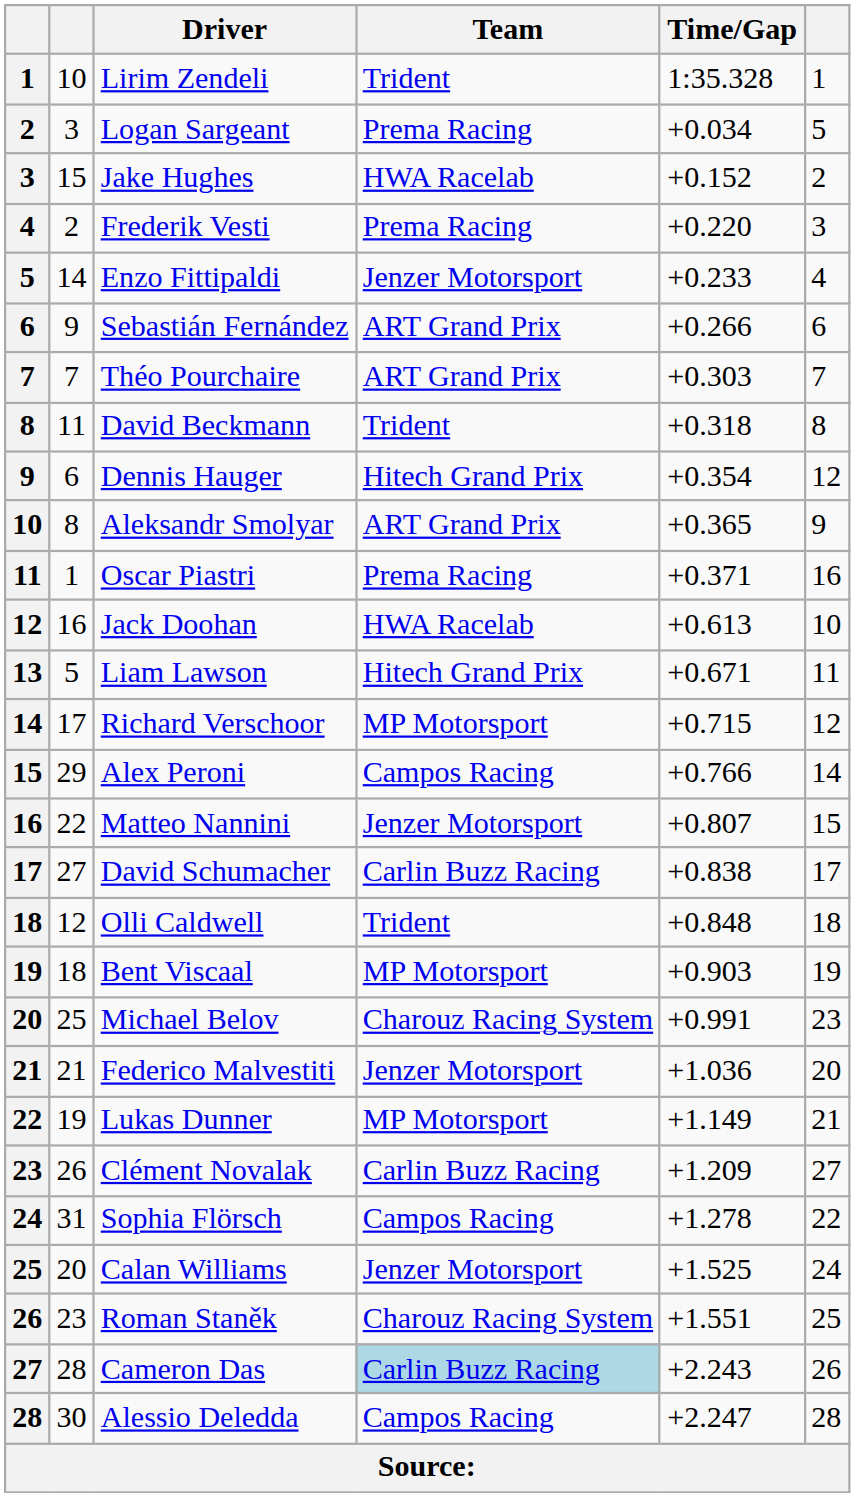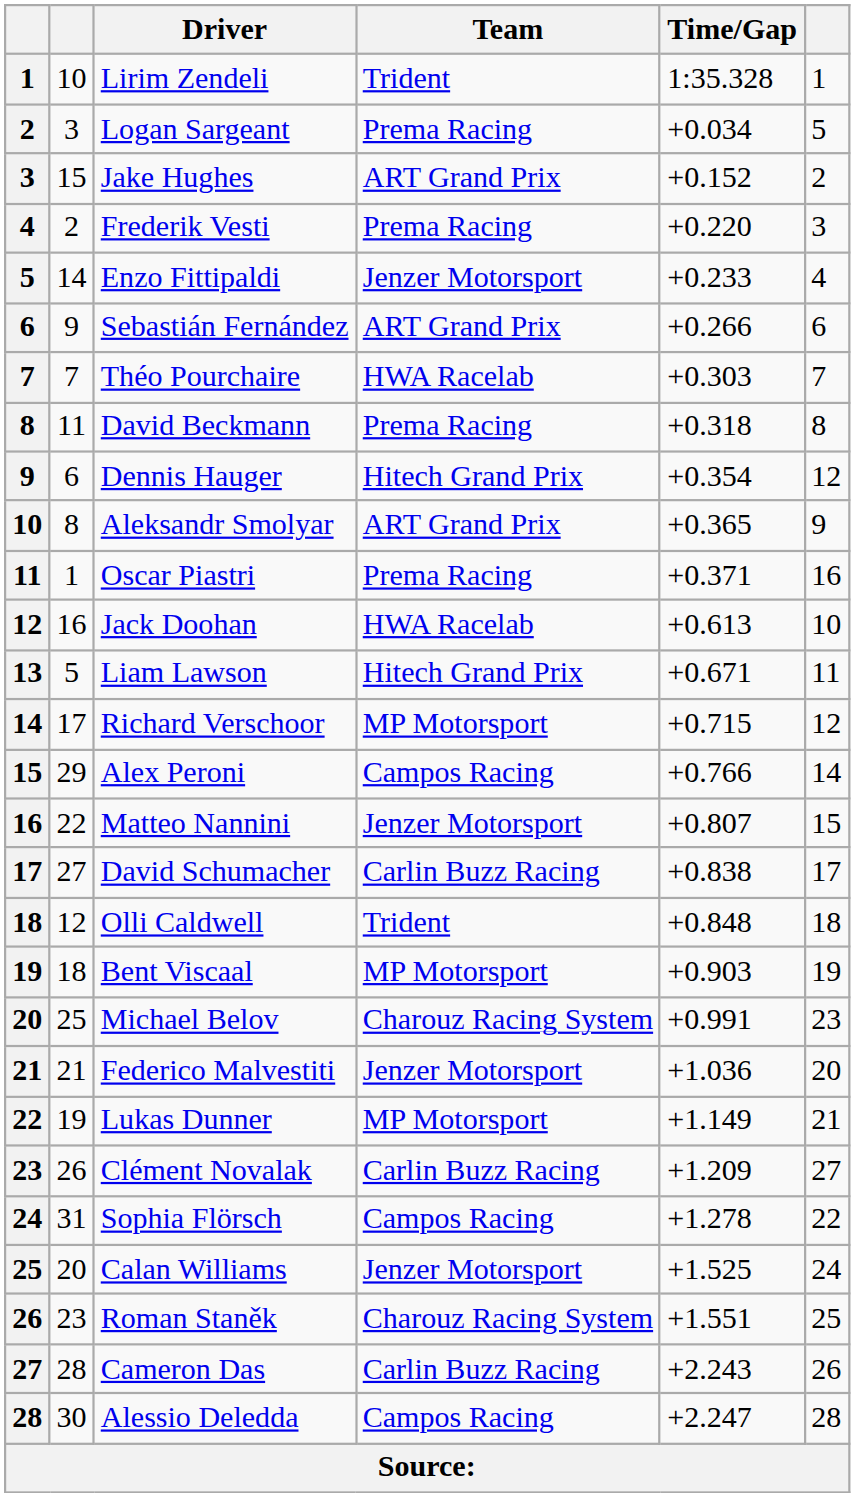Jake Hughes | Team: HWA Racelab -> ART Grand Prix
Théo Pourchaire | Team: ART Grand Prix -> HWA Racelab
David Beckmann | Team: Trident -> Prema Racing
Cameron Das | Team: lightblue background -> no background
